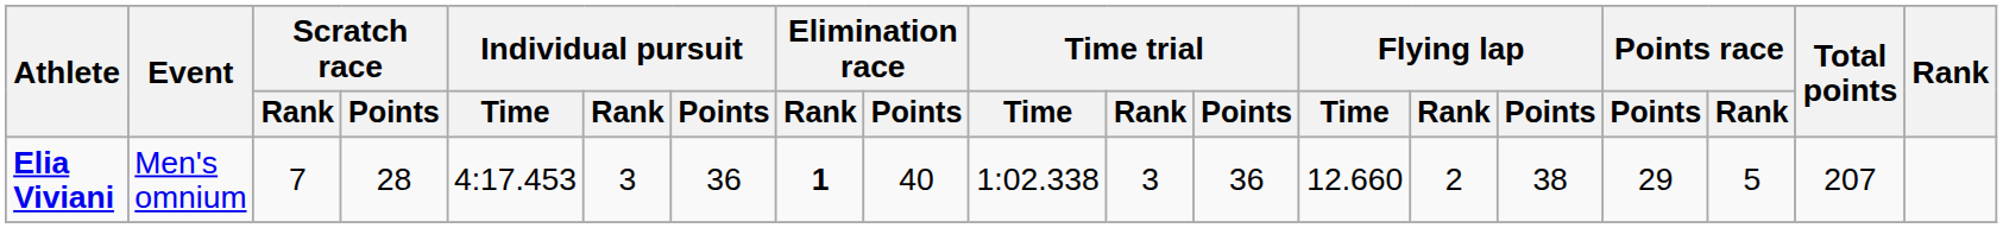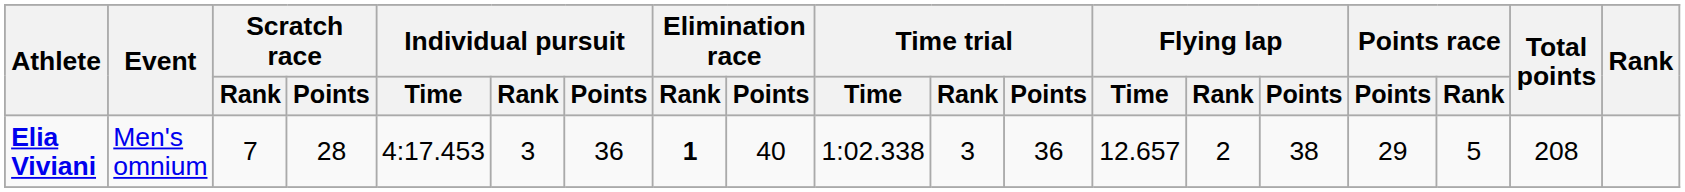Elia Viviani | Flying lap / Time: 12.660 -> 12.657
Elia Viviani | Total points: 207 -> 208
